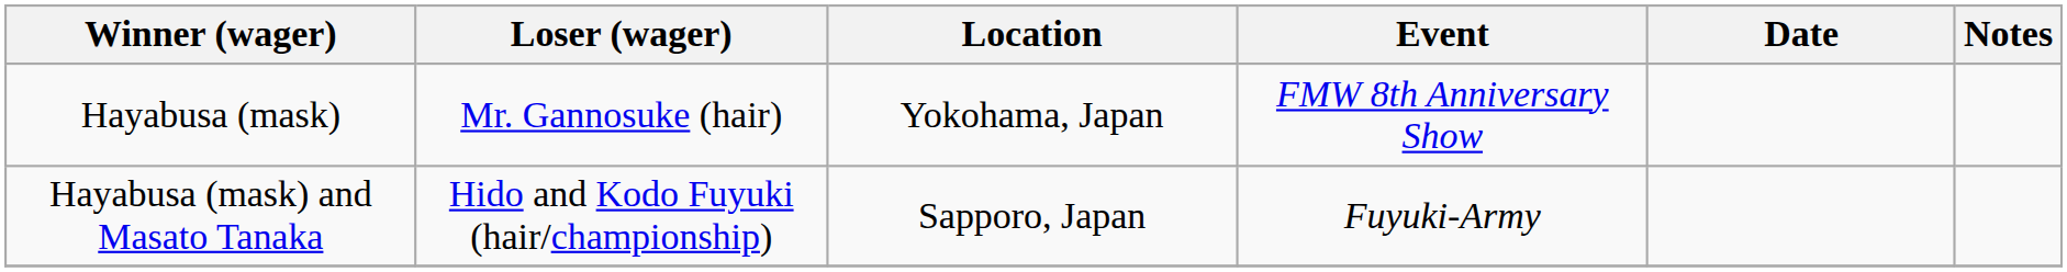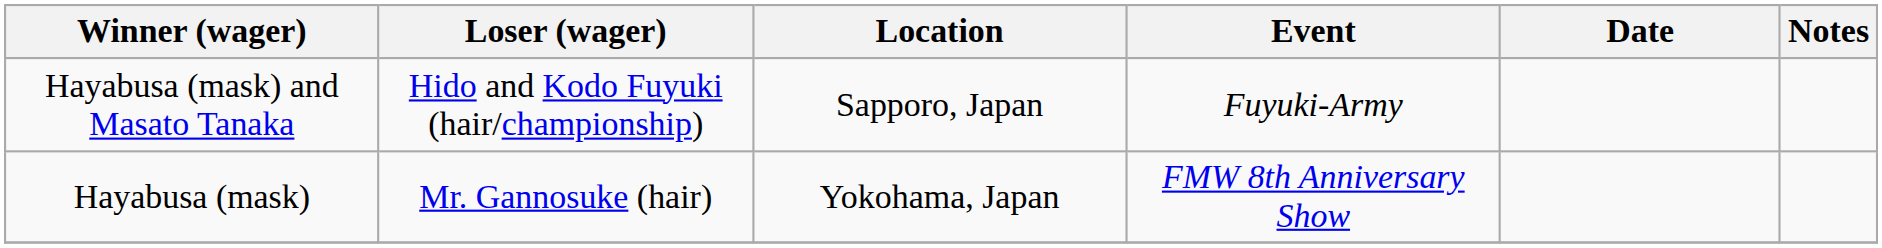rows swapped: Hayabusa (mask) <-> Hayabusa (mask) and Masato Tanaka
